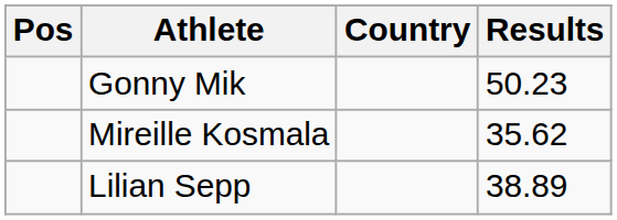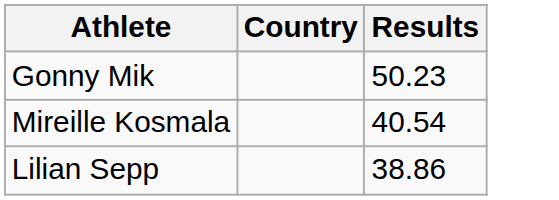- column: Pos
Mireille Kosmala | Results: 35.62 -> 40.54
Lilian Sepp | Results: 38.89 -> 38.86
